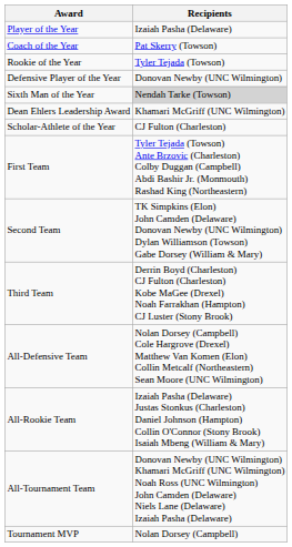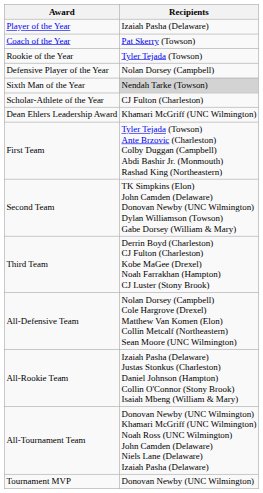Defensive Player of the Year | Recipients: Donovan Newby (UNC Wilmington) -> Nolan Dorsey (Campbell)
rows swapped: Dean Ehlers Leadership Award <-> Scholar-Athlete of the Year
Tournament MVP | Recipients: Nolan Dorsey (Campbell) -> Donovan Newby (UNC Wilmington)
